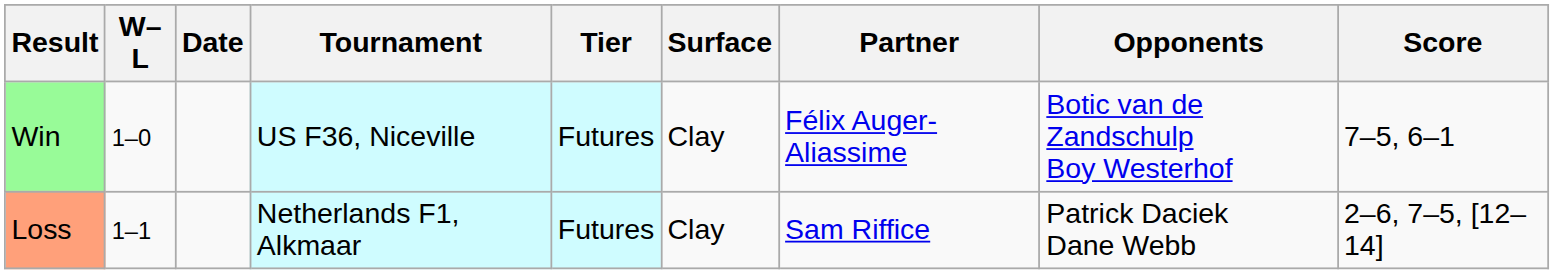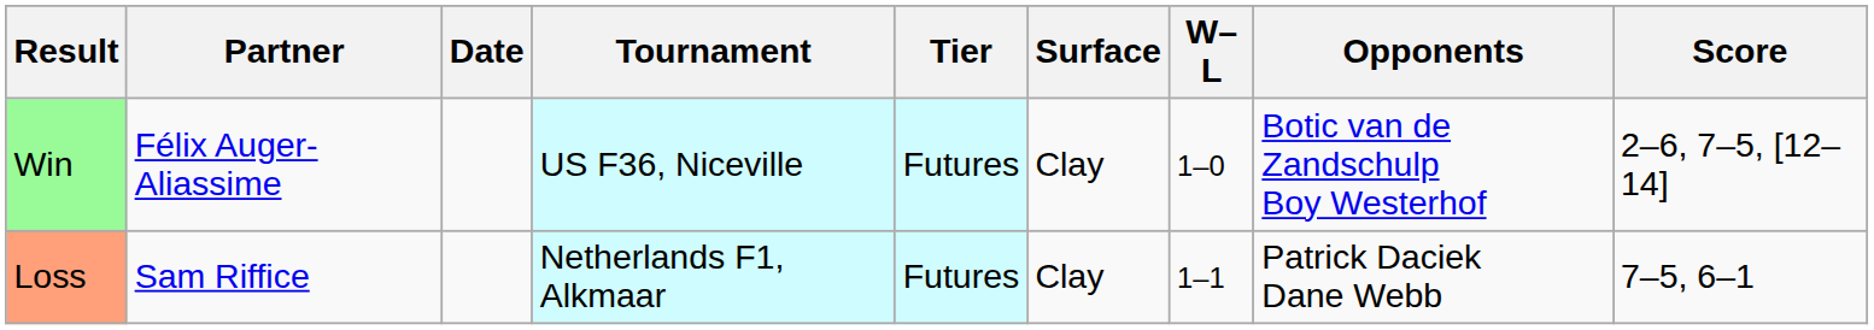columns swapped: W–L <-> Partner
Win | Score: 7–5, 6–1 -> 2–6, 7–5, [12–14]
Loss | Score: 2–6, 7–5, [12–14] -> 7–5, 6–1
